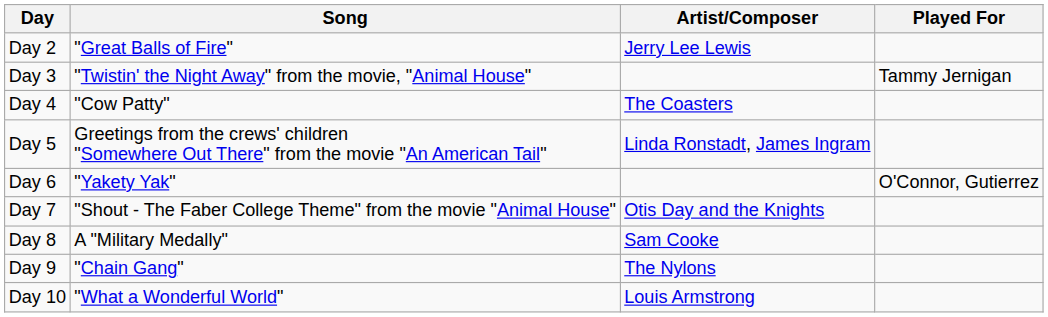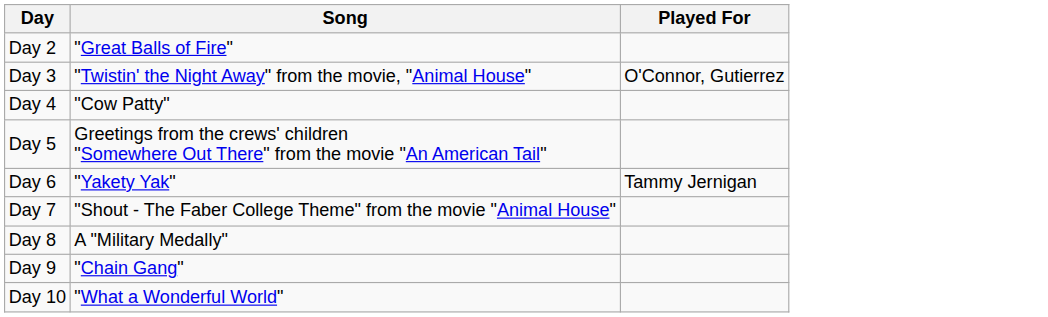- column: Artist/Composer | Jerry Lee Lewis | The Coasters | Linda Ronstadt, James Ingram | Otis Day and the Knights | Sam Cooke | The Nylons | Louis Armstrong
Day 3 | Played For: Tammy Jernigan -> O'Connor, Gutierrez
Day 6 | Played For: O'Connor, Gutierrez -> Tammy Jernigan
